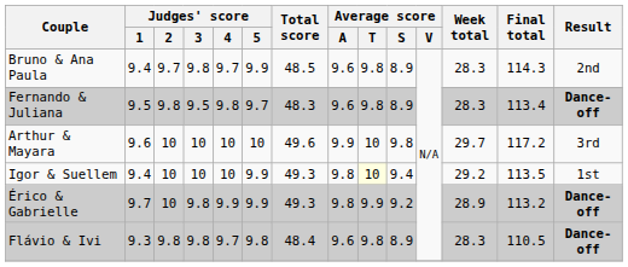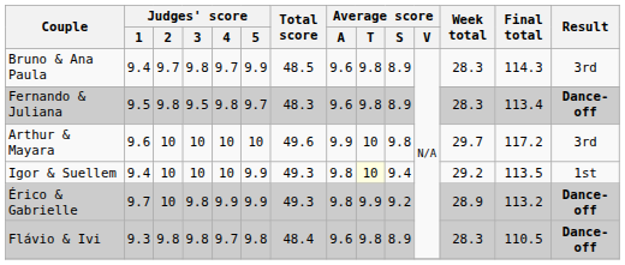Bruno & Ana Paula | Result: 2nd -> 3rd
